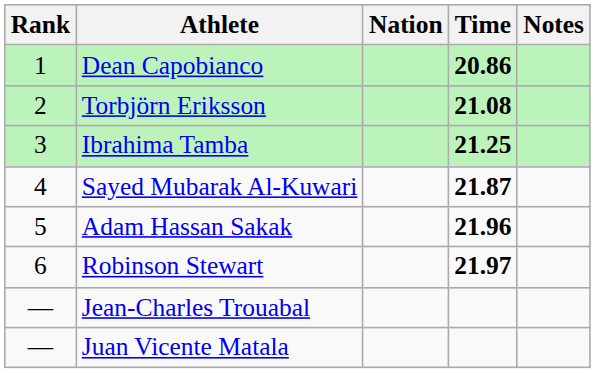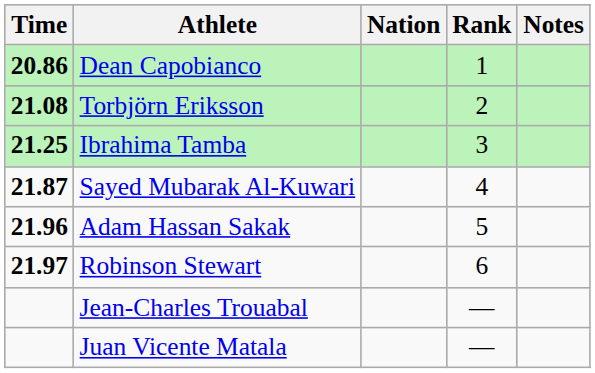columns swapped: Rank <-> Time
